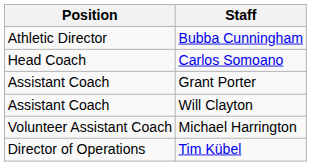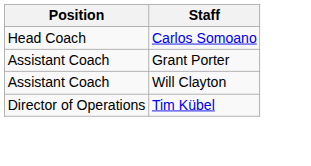- row: Athletic Director | Bubba Cunningham
- row: Volunteer Assistant Coach | Michael Harrington
